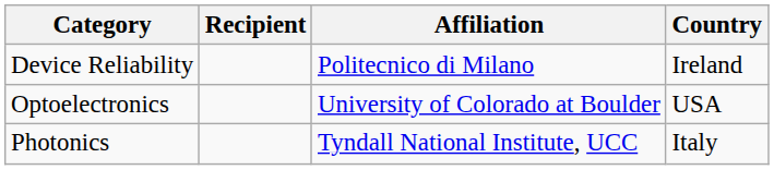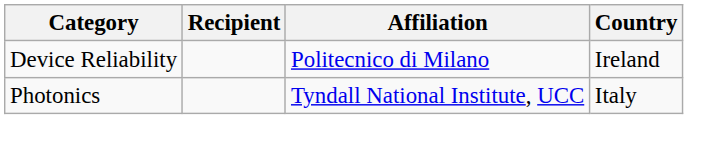- row: Optoelectronics | University of Colorado at Boulder | USA
